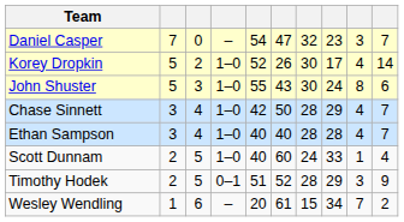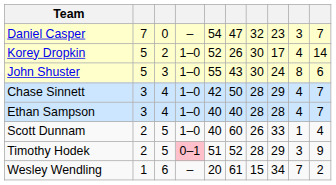Scott Dunnam | column 7: 24 -> 26
Timothy Hodek | column 4: no background -> pink background
